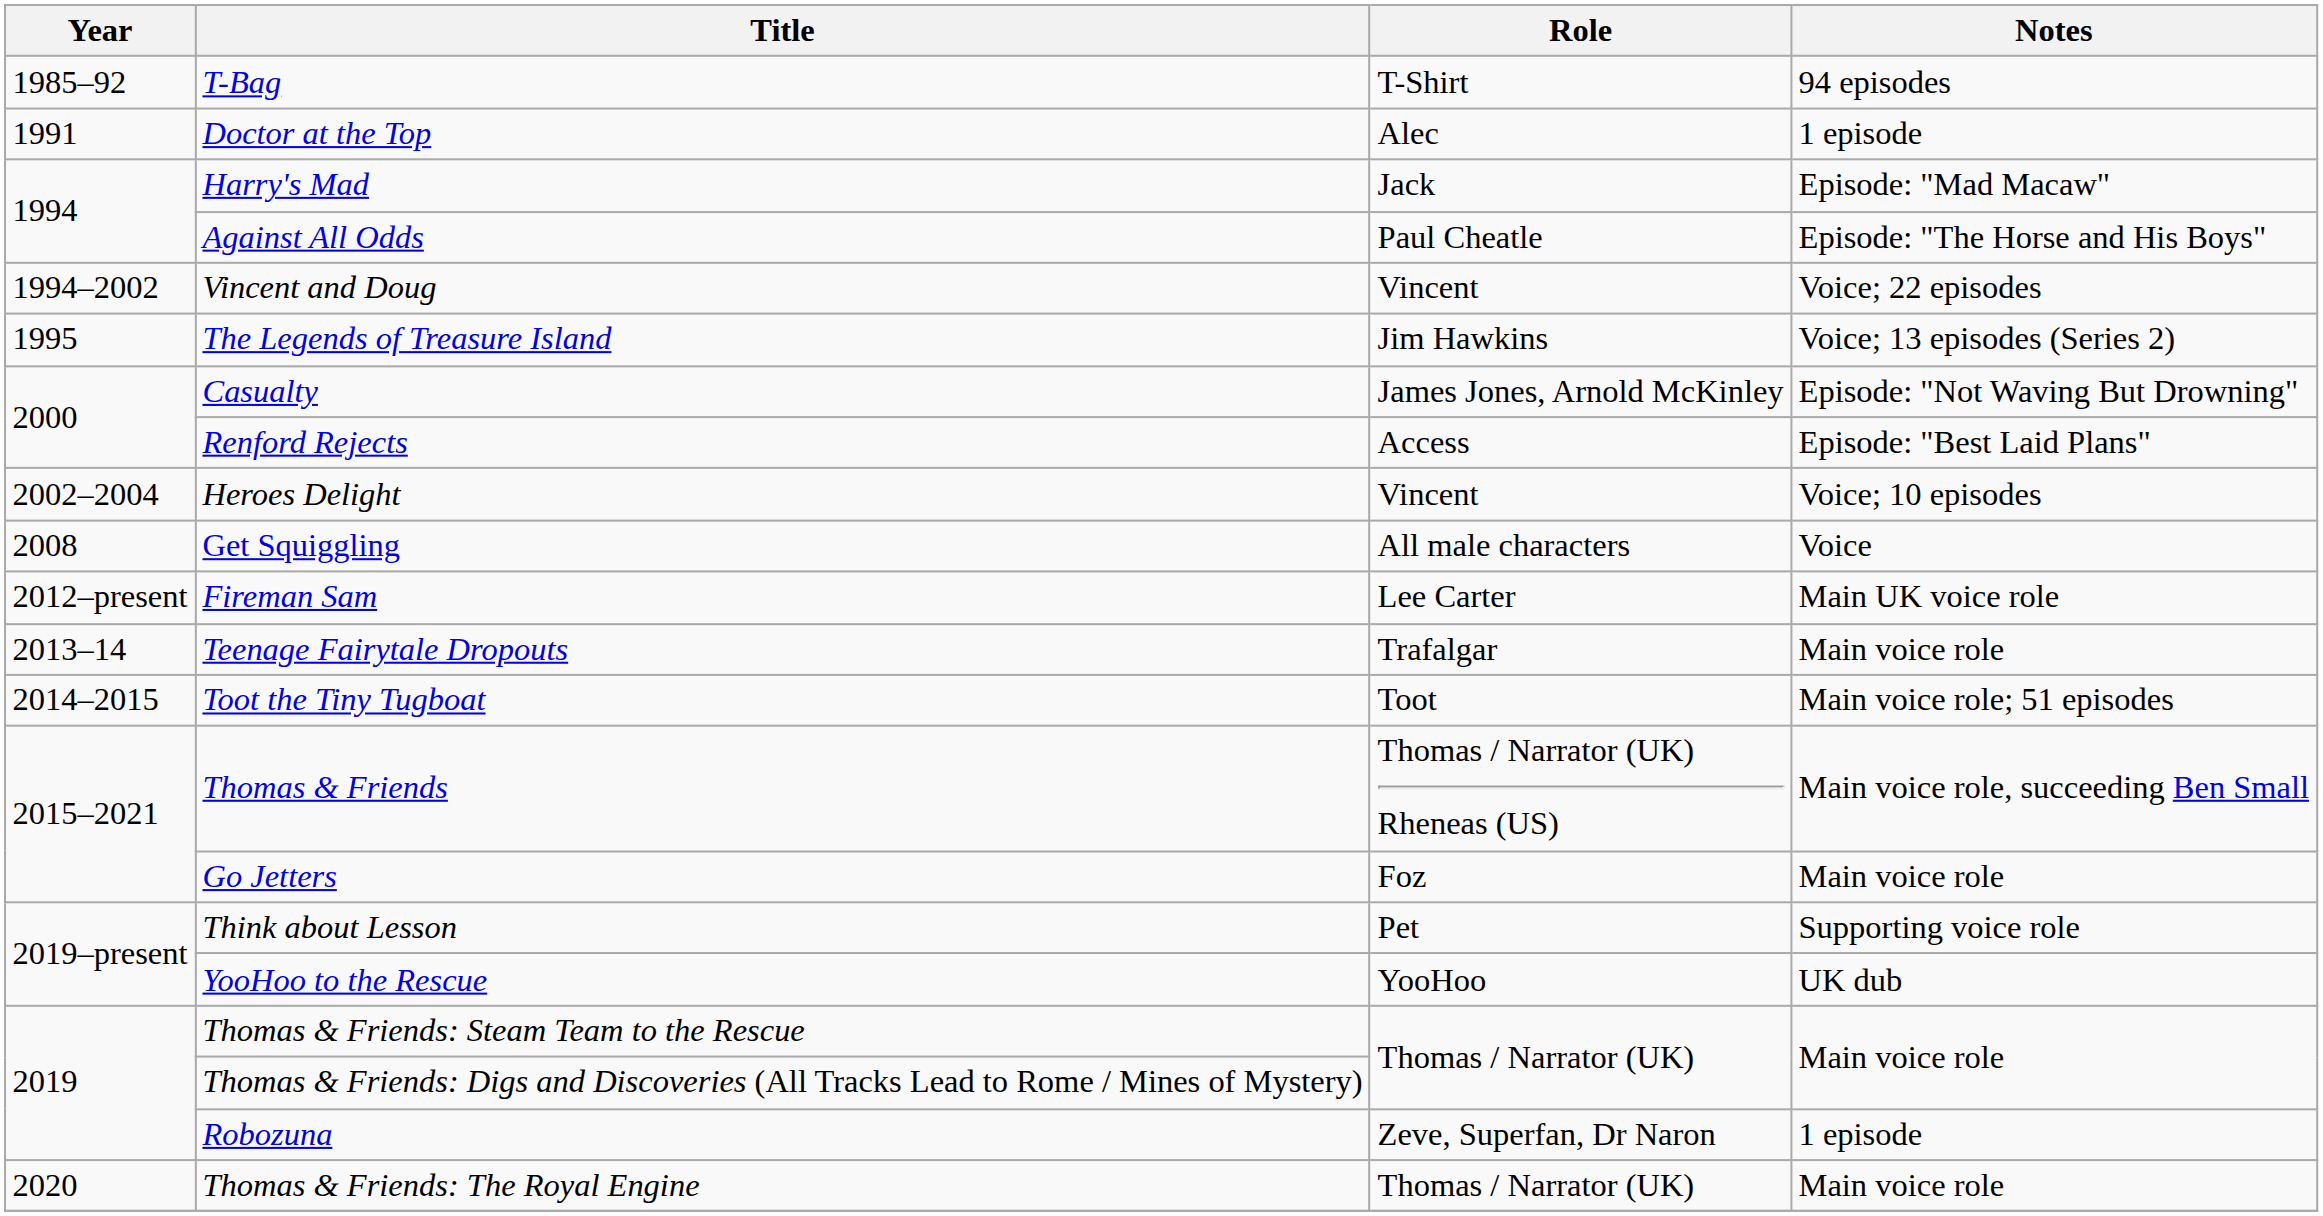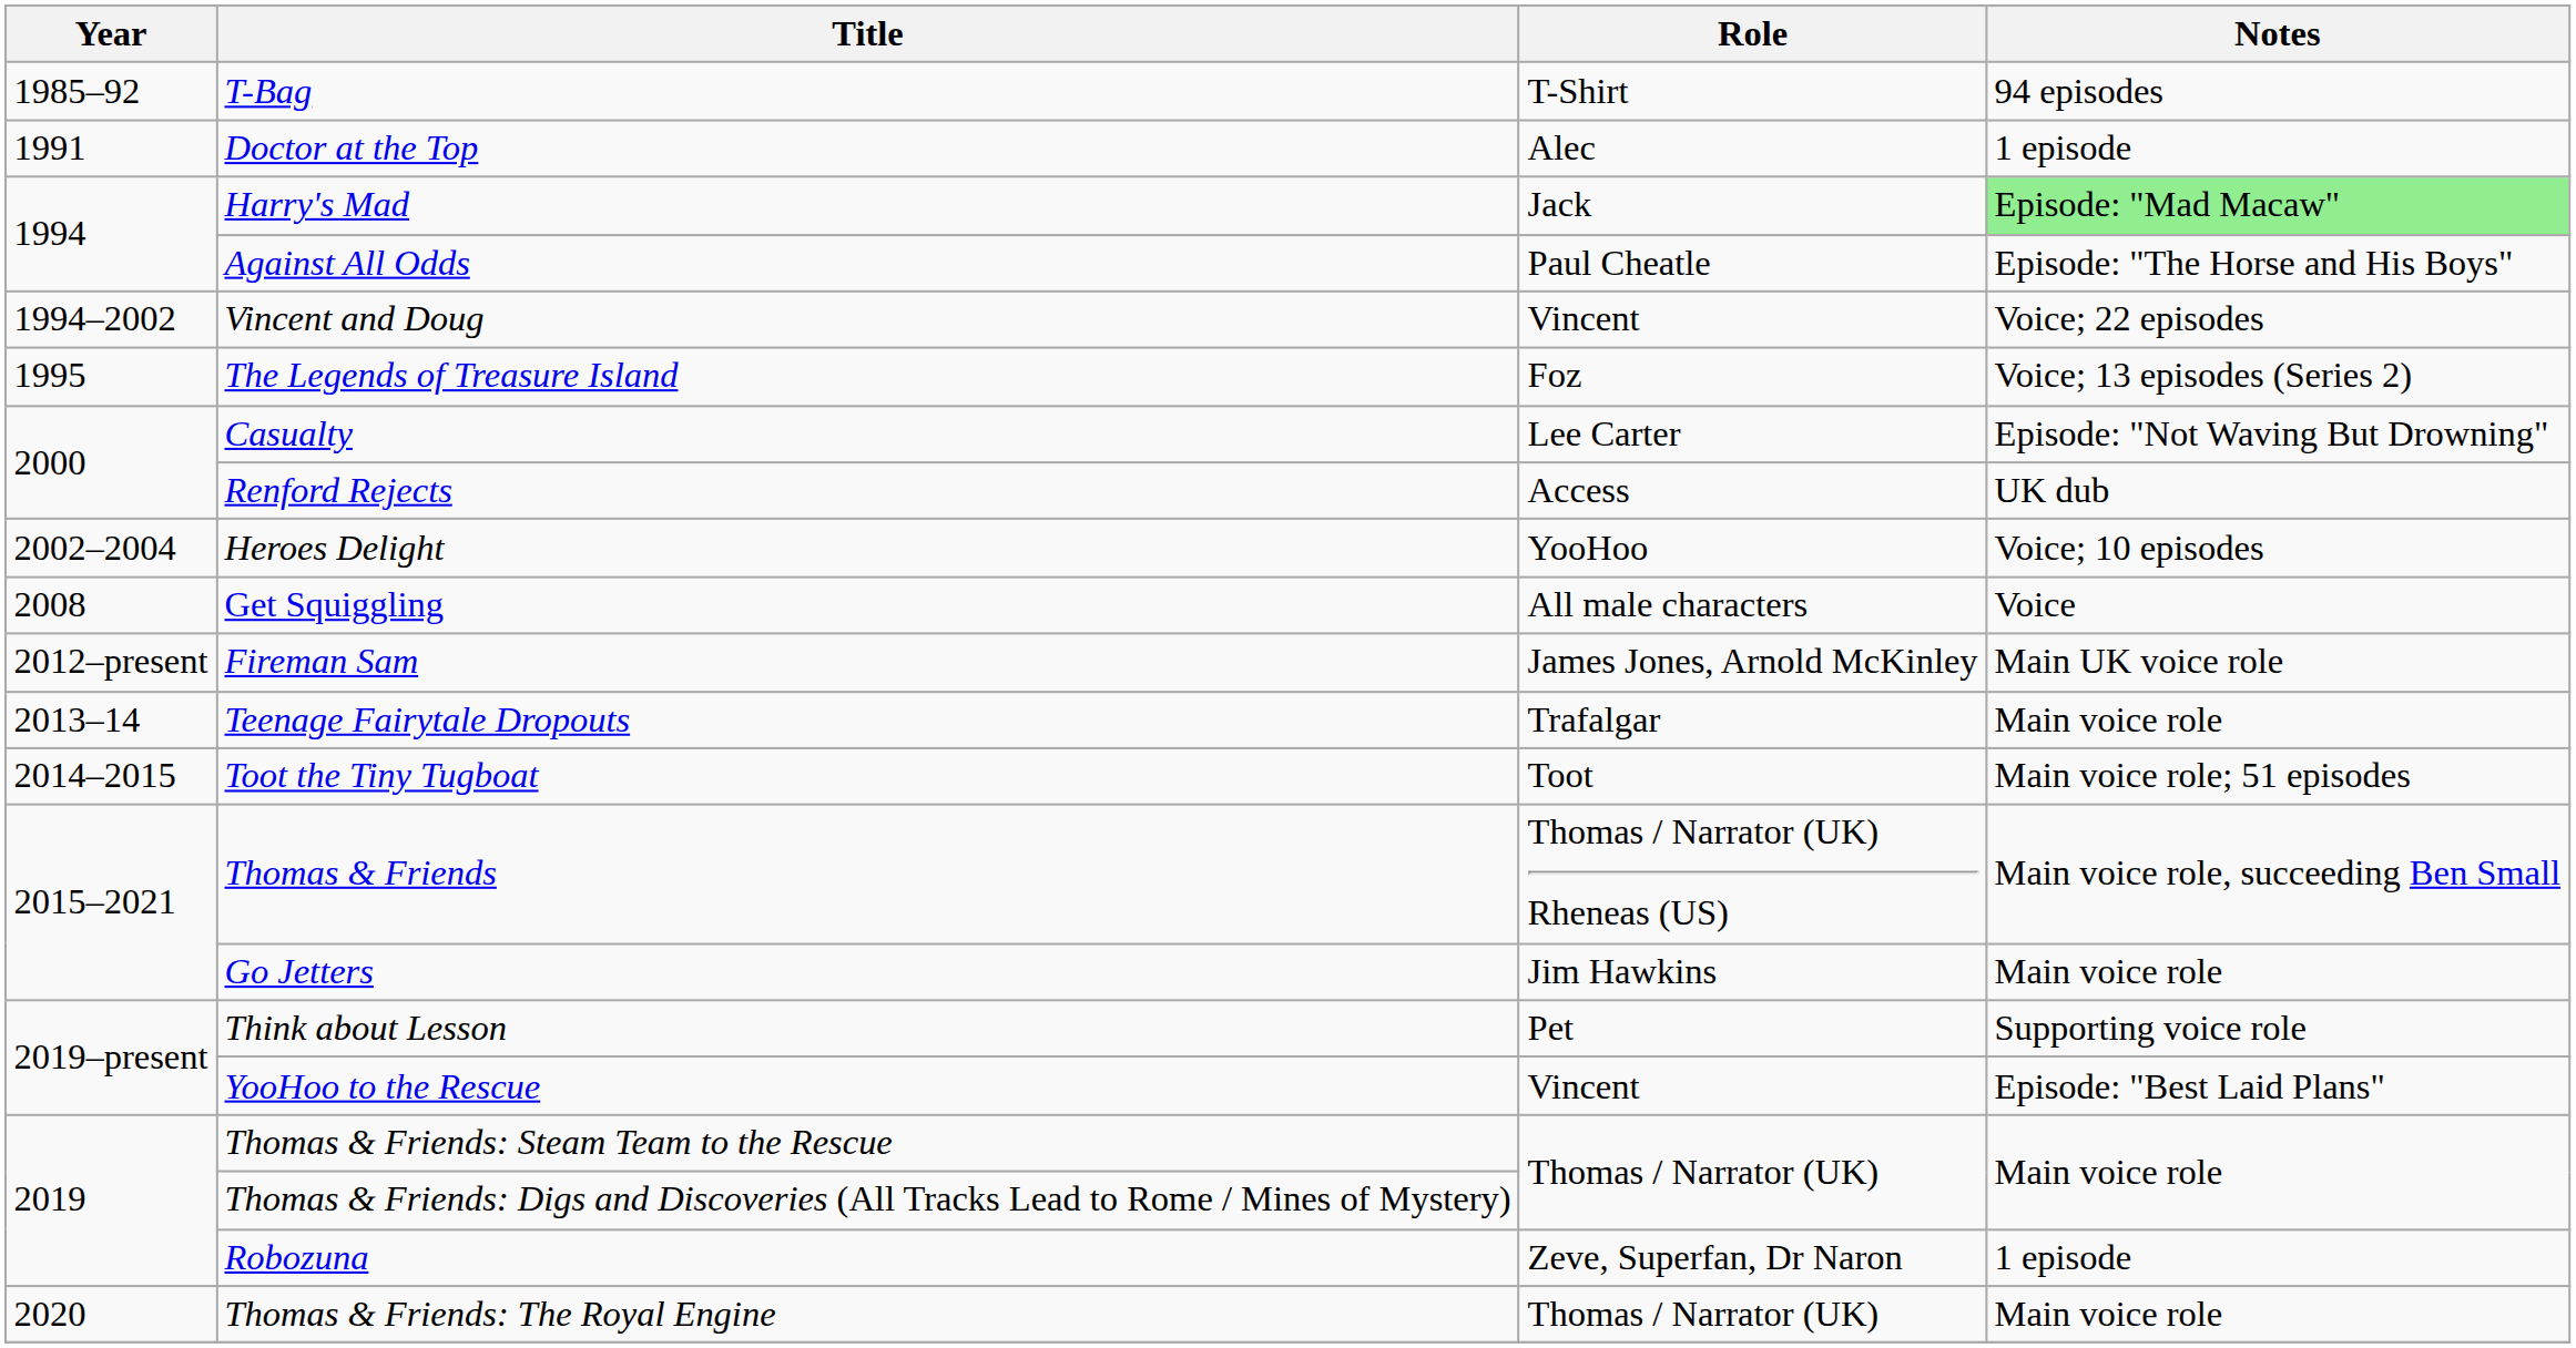Harry's Mad | Notes: no background -> lightgreen background
The Legends of Treasure Island | Role: Jim Hawkins -> Foz
Casualty | Role: James Jones, Arnold McKinley -> Lee Carter
Renford Rejects | Notes: Episode: "Best Laid Plans" -> UK dub
Heroes Delight | Role: Vincent -> YooHoo
Fireman Sam | Role: Lee Carter -> James Jones, Arnold McKinley
Go Jetters | Role: Foz -> Jim Hawkins
YooHoo to the Rescue | Role: YooHoo -> Vincent
YooHoo to the Rescue | Notes: UK dub -> Episode: "Best Laid Plans"
